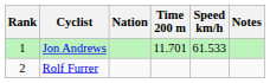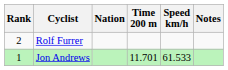rows swapped: Jon Andrews <-> Rolf Furrer
